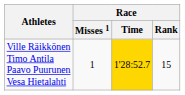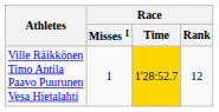Ville Räikkönen Timo Antila Paavo Puurunen Vesa Hietalahti | Race / Rank: 15 -> 12
